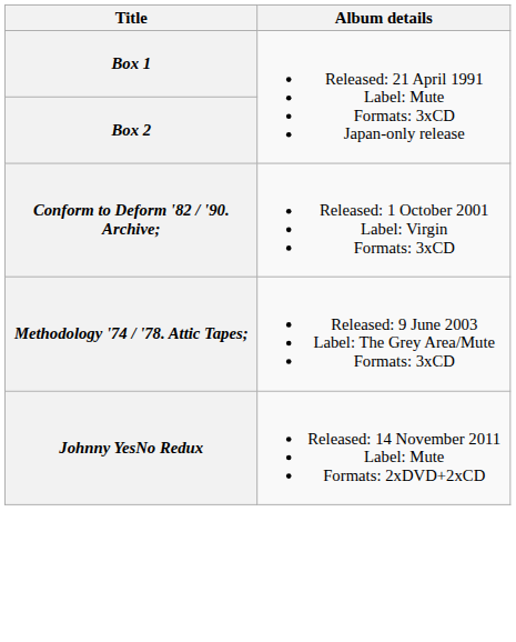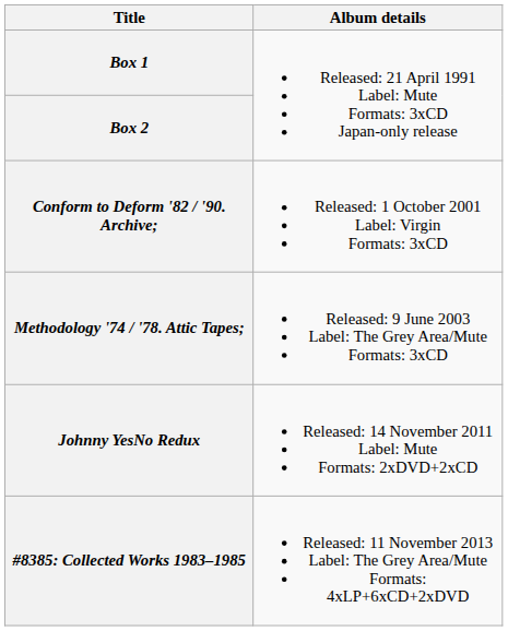+ row: #8385: Collected Works 1983–1985 | Released: 11 November 2013 Label: The Grey Area/Mute Formats: 4xLP+6xCD+2xDVD
